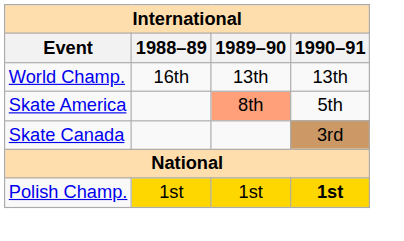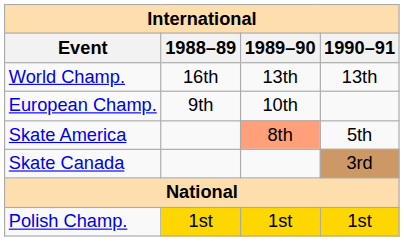+ row: European Champ. | 9th | 10th
Polish Champ. | 1990–91: bold -> normal
